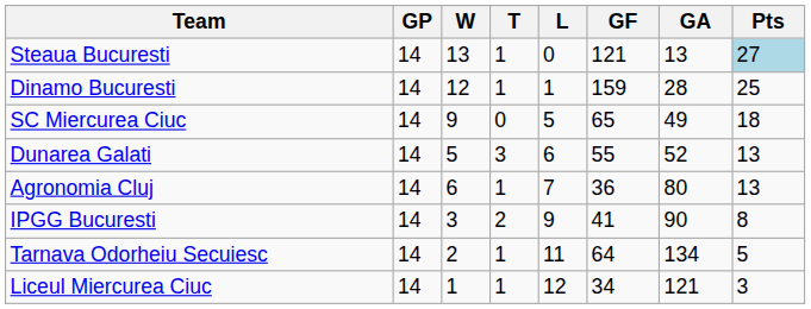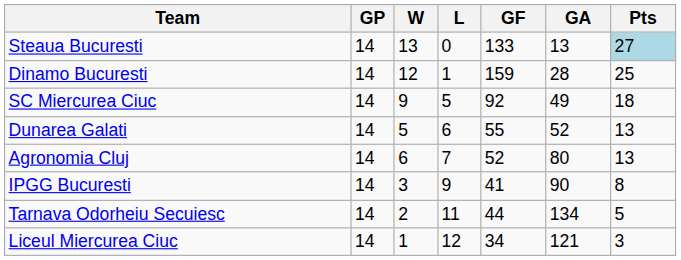- column: T | 1 | 1 | 0 | 3 | 1 | 2 | 1 | 1
Steaua Bucuresti | GF: 121 -> 133
SC Miercurea Ciuc | GF: 65 -> 92
Agronomia Cluj | GF: 36 -> 52
Tarnava Odorheiu Secuiesc | GF: 64 -> 44
